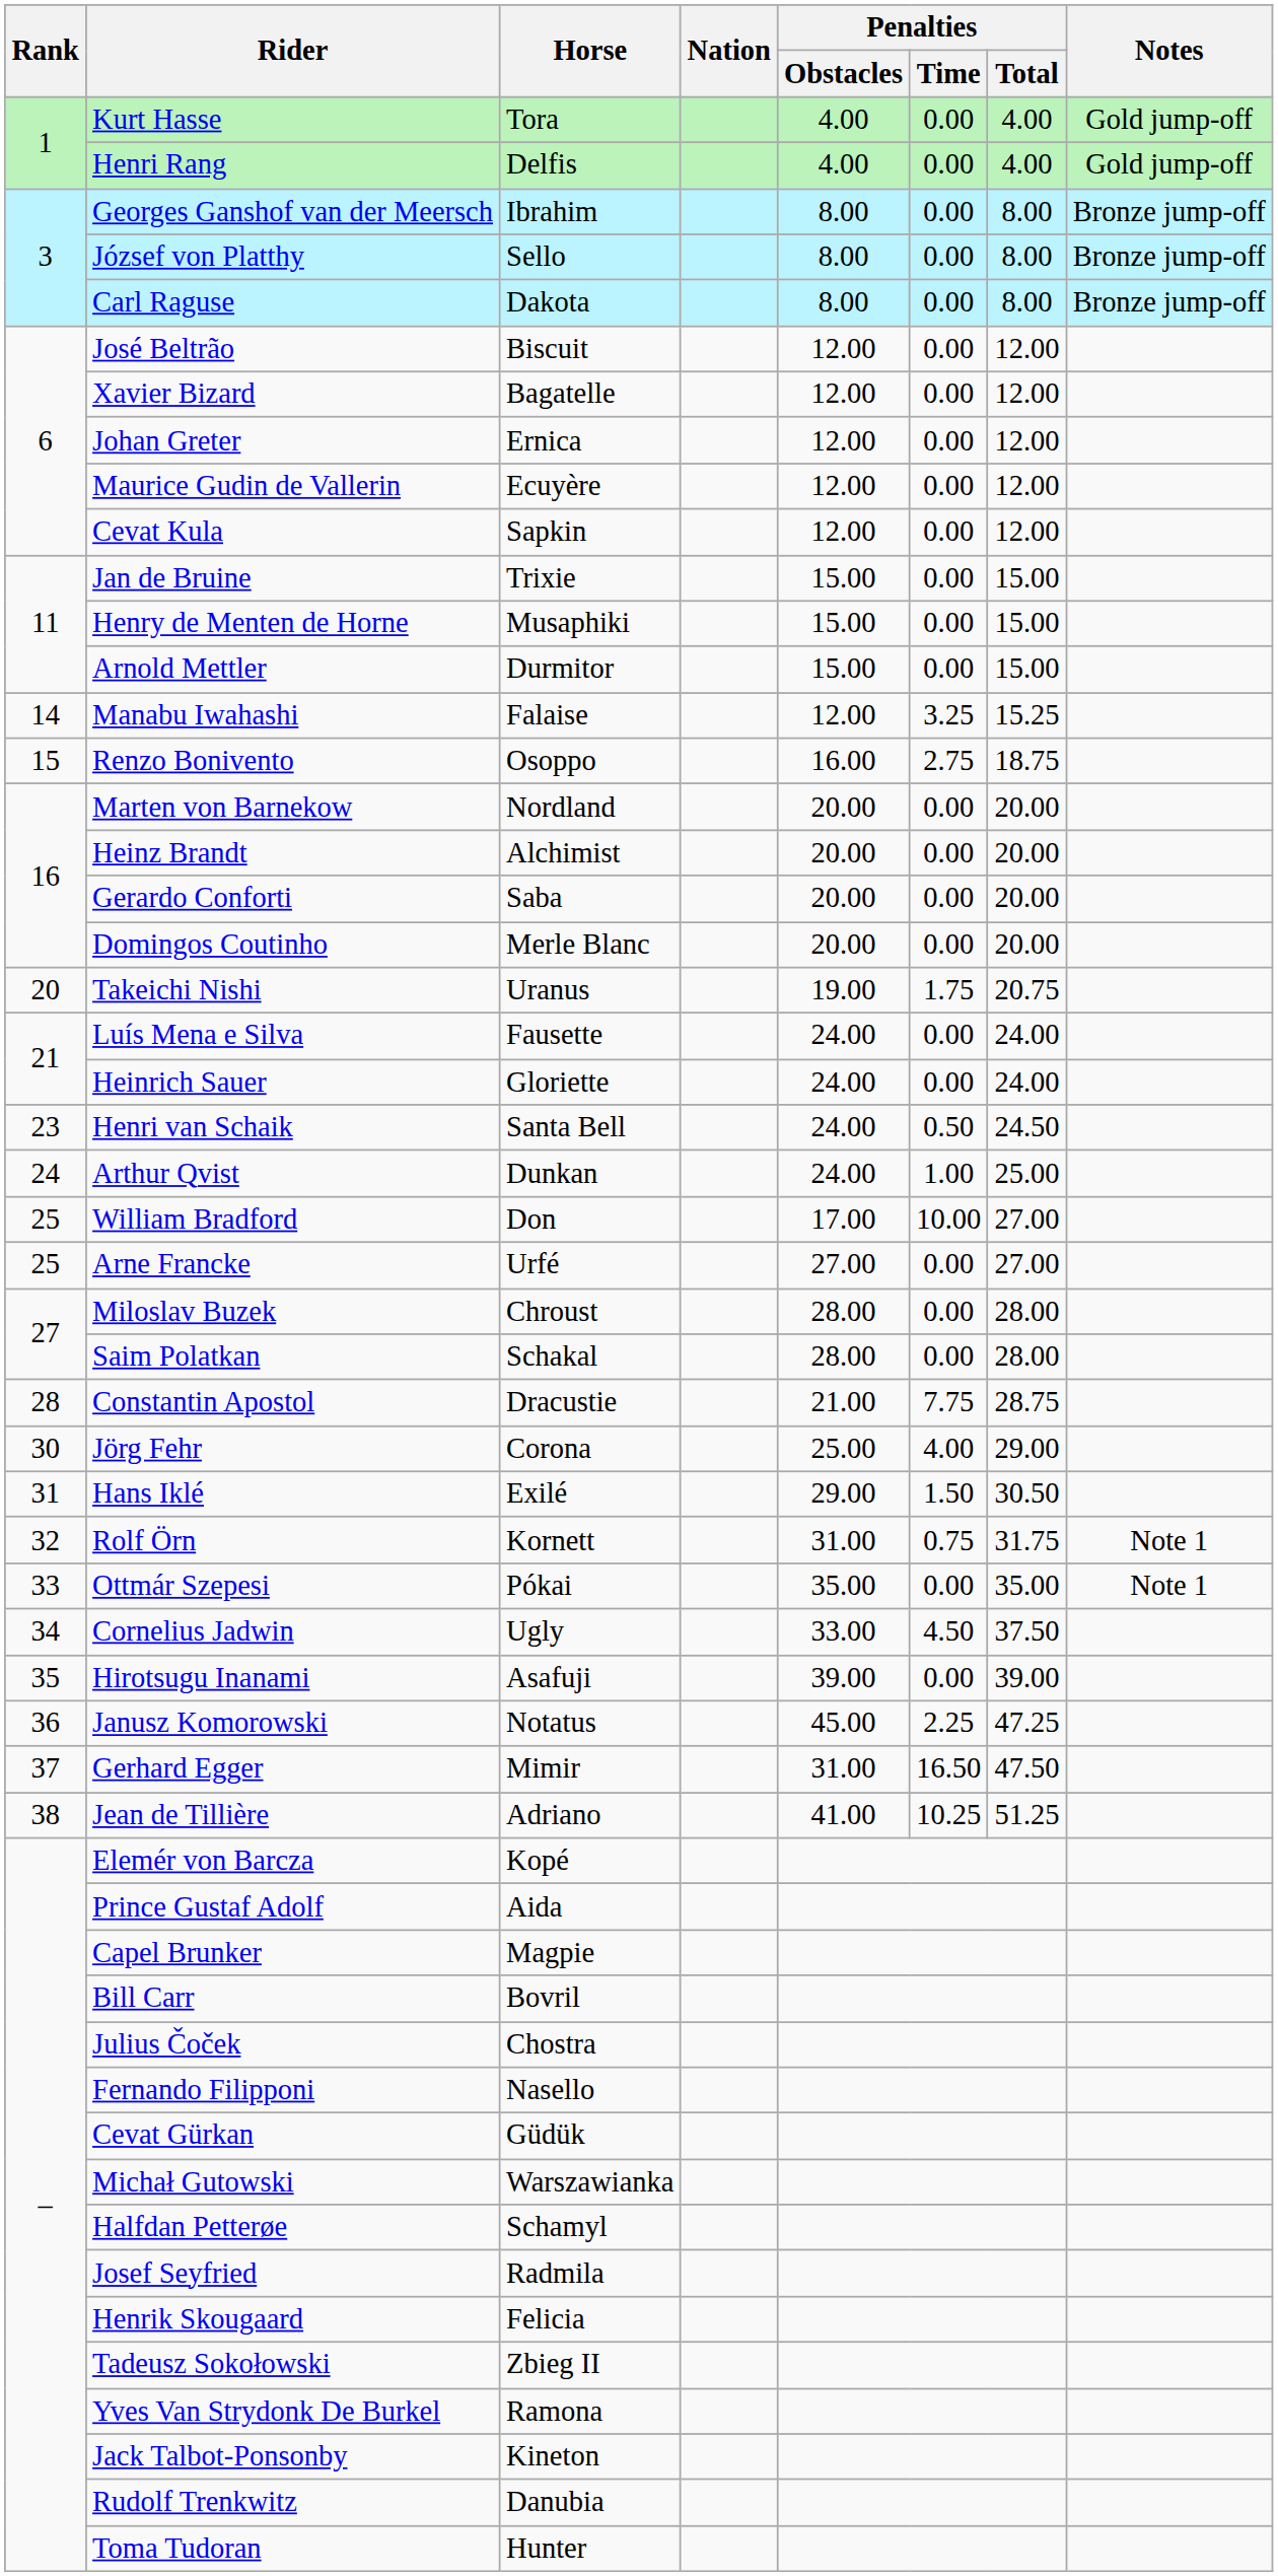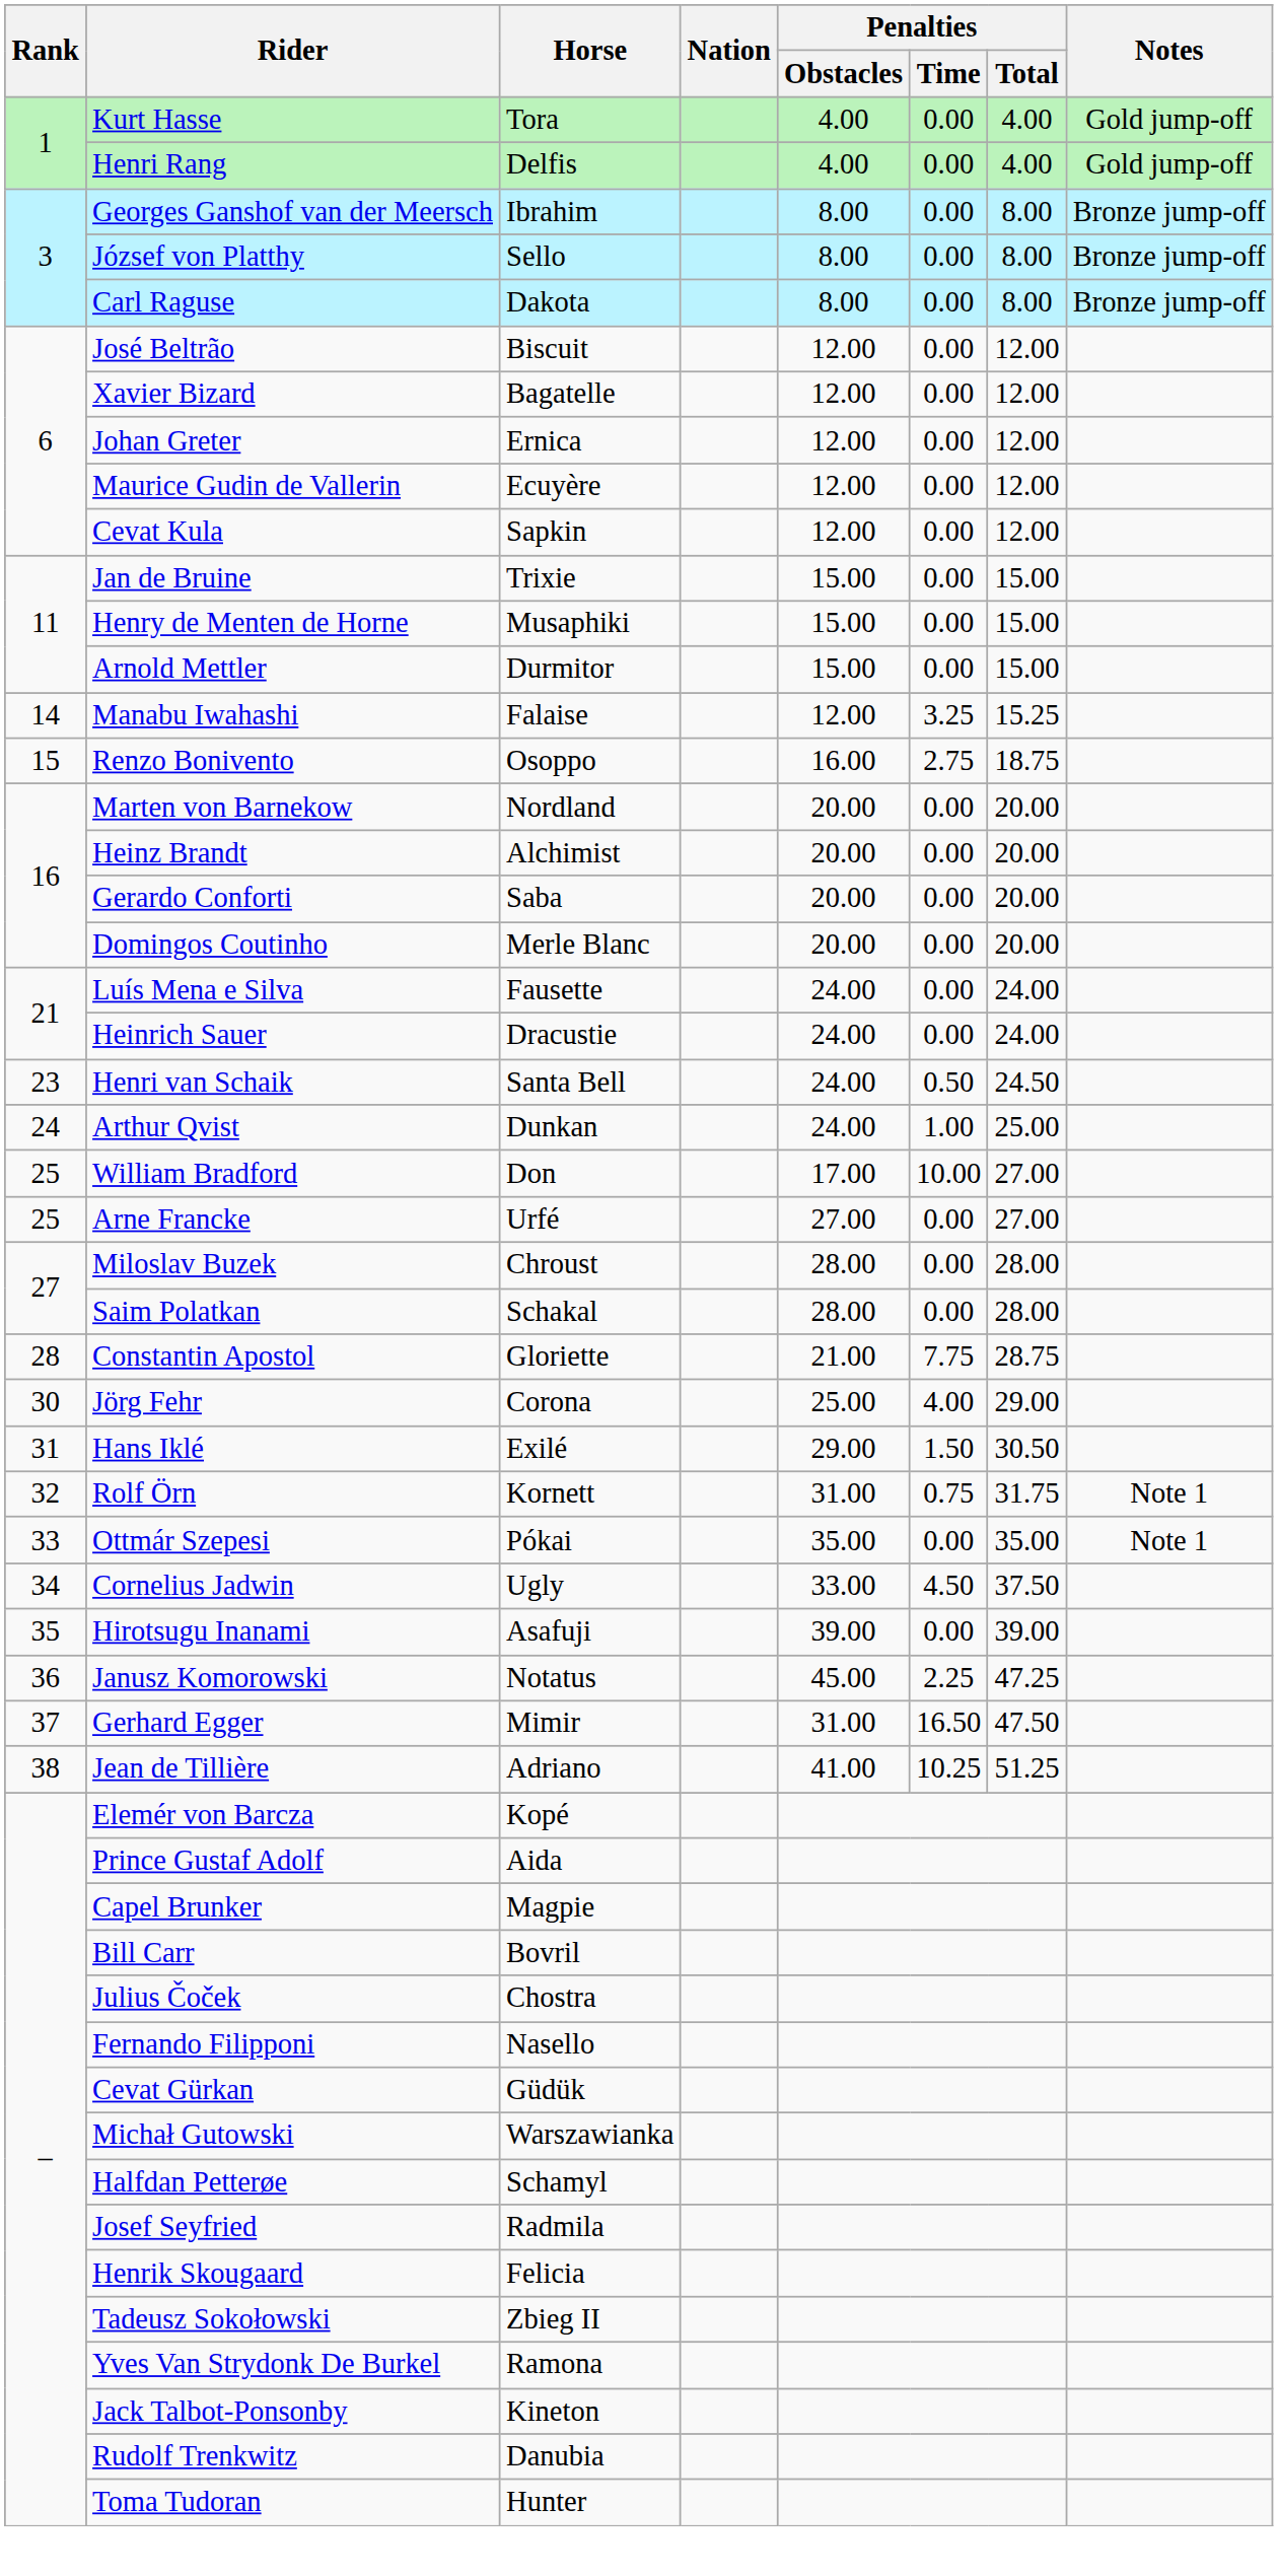- row: 20 | Takeichi Nishi | Uranus | 19.00 | 1.75 | 20.75
Heinrich Sauer | Horse: Gloriette -> Dracustie
Constantin Apostol | Horse: Dracustie -> Gloriette
